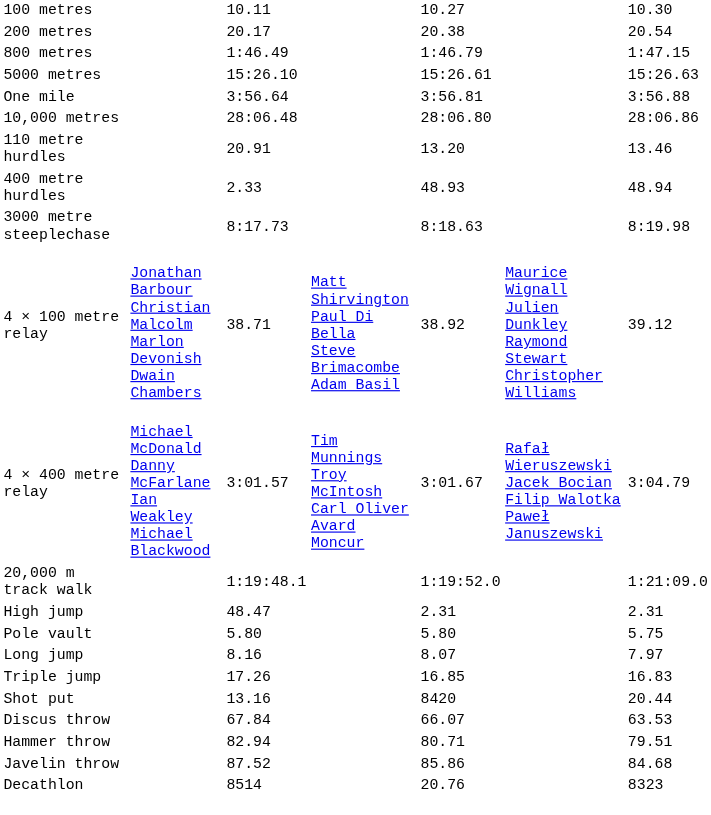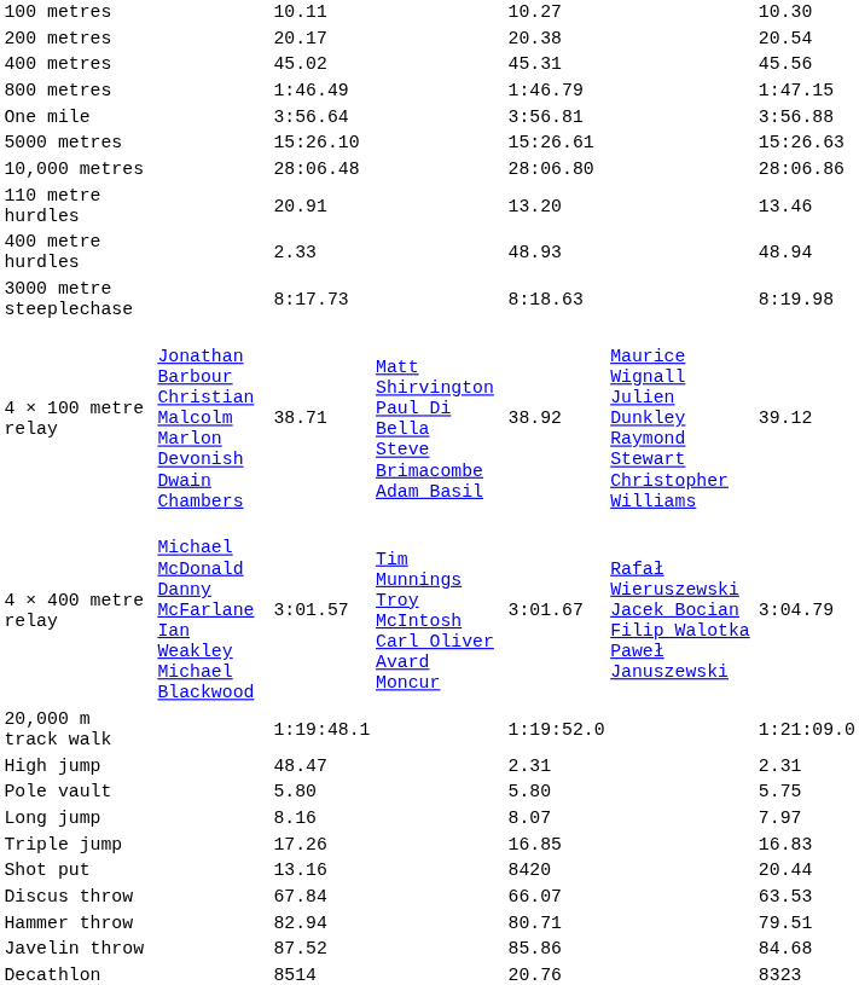+ row: 400 metres | 45.02 | 45.31 | 45.56
rows swapped: One mile <-> 5000 metres
